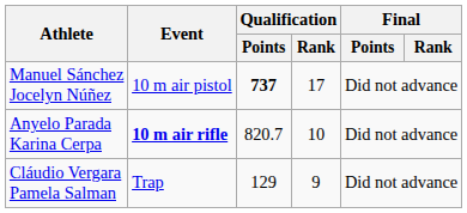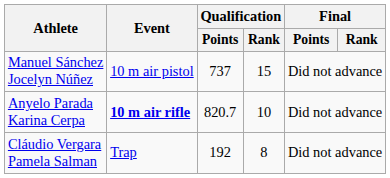Manuel Sánchez Jocelyn Núñez | Qualification / Points: bold -> normal
Manuel Sánchez Jocelyn Núñez | Qualification / Rank: 17 -> 15
Cláudio Vergara Pamela Salman | Qualification / Points: 129 -> 192
Cláudio Vergara Pamela Salman | Qualification / Rank: 9 -> 8
